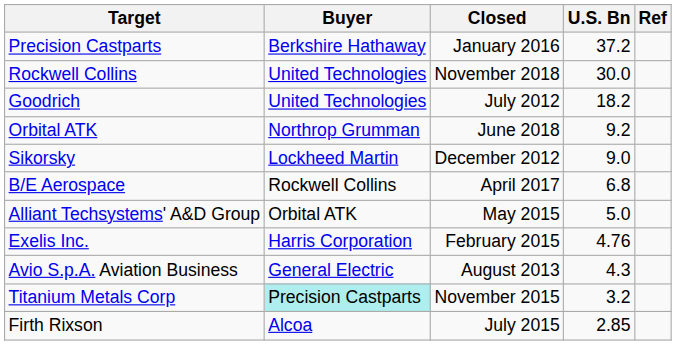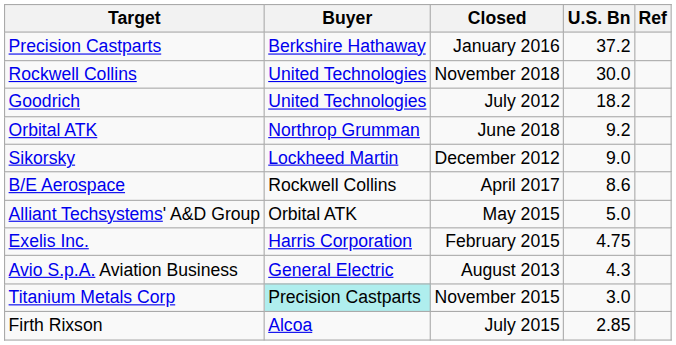B/E Aerospace | U.S. Bn: 6.8 -> 8.6
Exelis Inc. | U.S. Bn: 4.76 -> 4.75
Titanium Metals Corp | U.S. Bn: 3.2 -> 3.0
